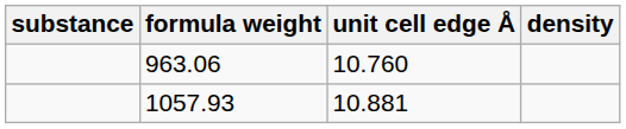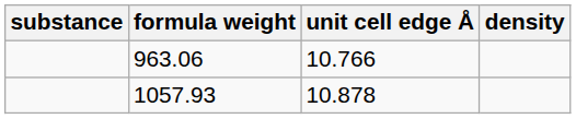963.06 | unit cell edge Å: 10.760 -> 10.766
1057.93 | unit cell edge Å: 10.881 -> 10.878
